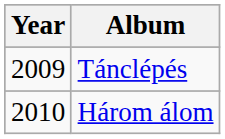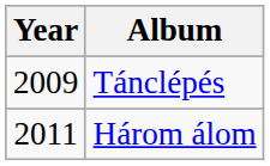Három álom | Year: 2010 -> 2011
